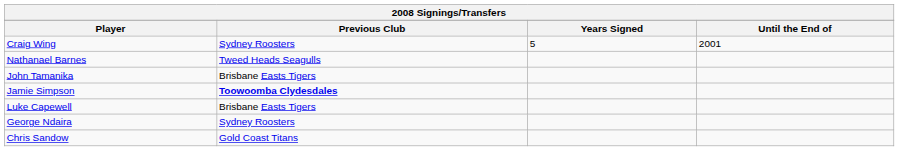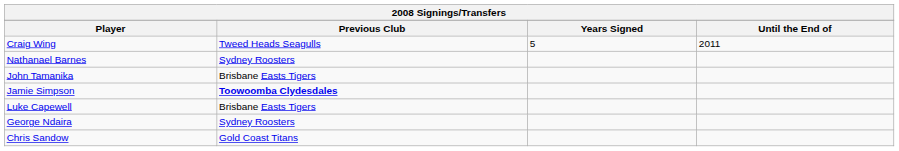Craig Wing | Previous Club: Sydney Roosters -> Tweed Heads Seagulls
Craig Wing | Until the End of: 2001 -> 2011
Nathanael Barnes | Previous Club: Tweed Heads Seagulls -> Sydney Roosters
